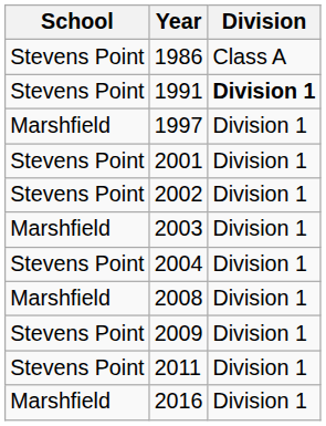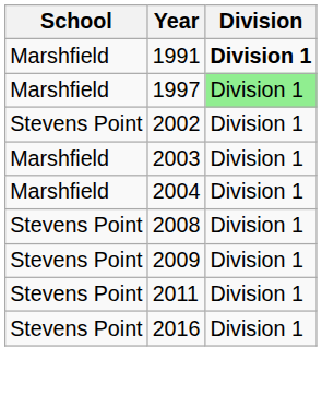- row: Stevens Point | 1986 | Class A
1991 | School: Stevens Point -> Marshfield
1997 | Division: no background -> lightgreen background
- row: Stevens Point | 2001 | Division 1
2004 | School: Stevens Point -> Marshfield
2008 | School: Marshfield -> Stevens Point
2016 | School: Marshfield -> Stevens Point
